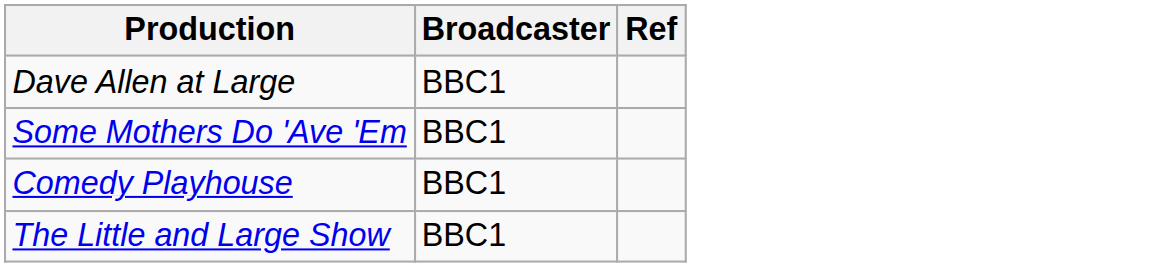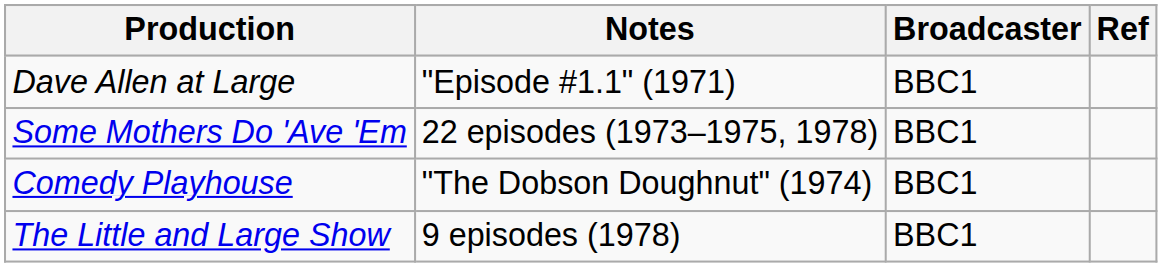+ column: Notes | "Episode #1.1" (1971) | 22 episodes (1973–1975, 1978) | "The Dobson Doughnut" (1974) | 9 episodes (1978)
